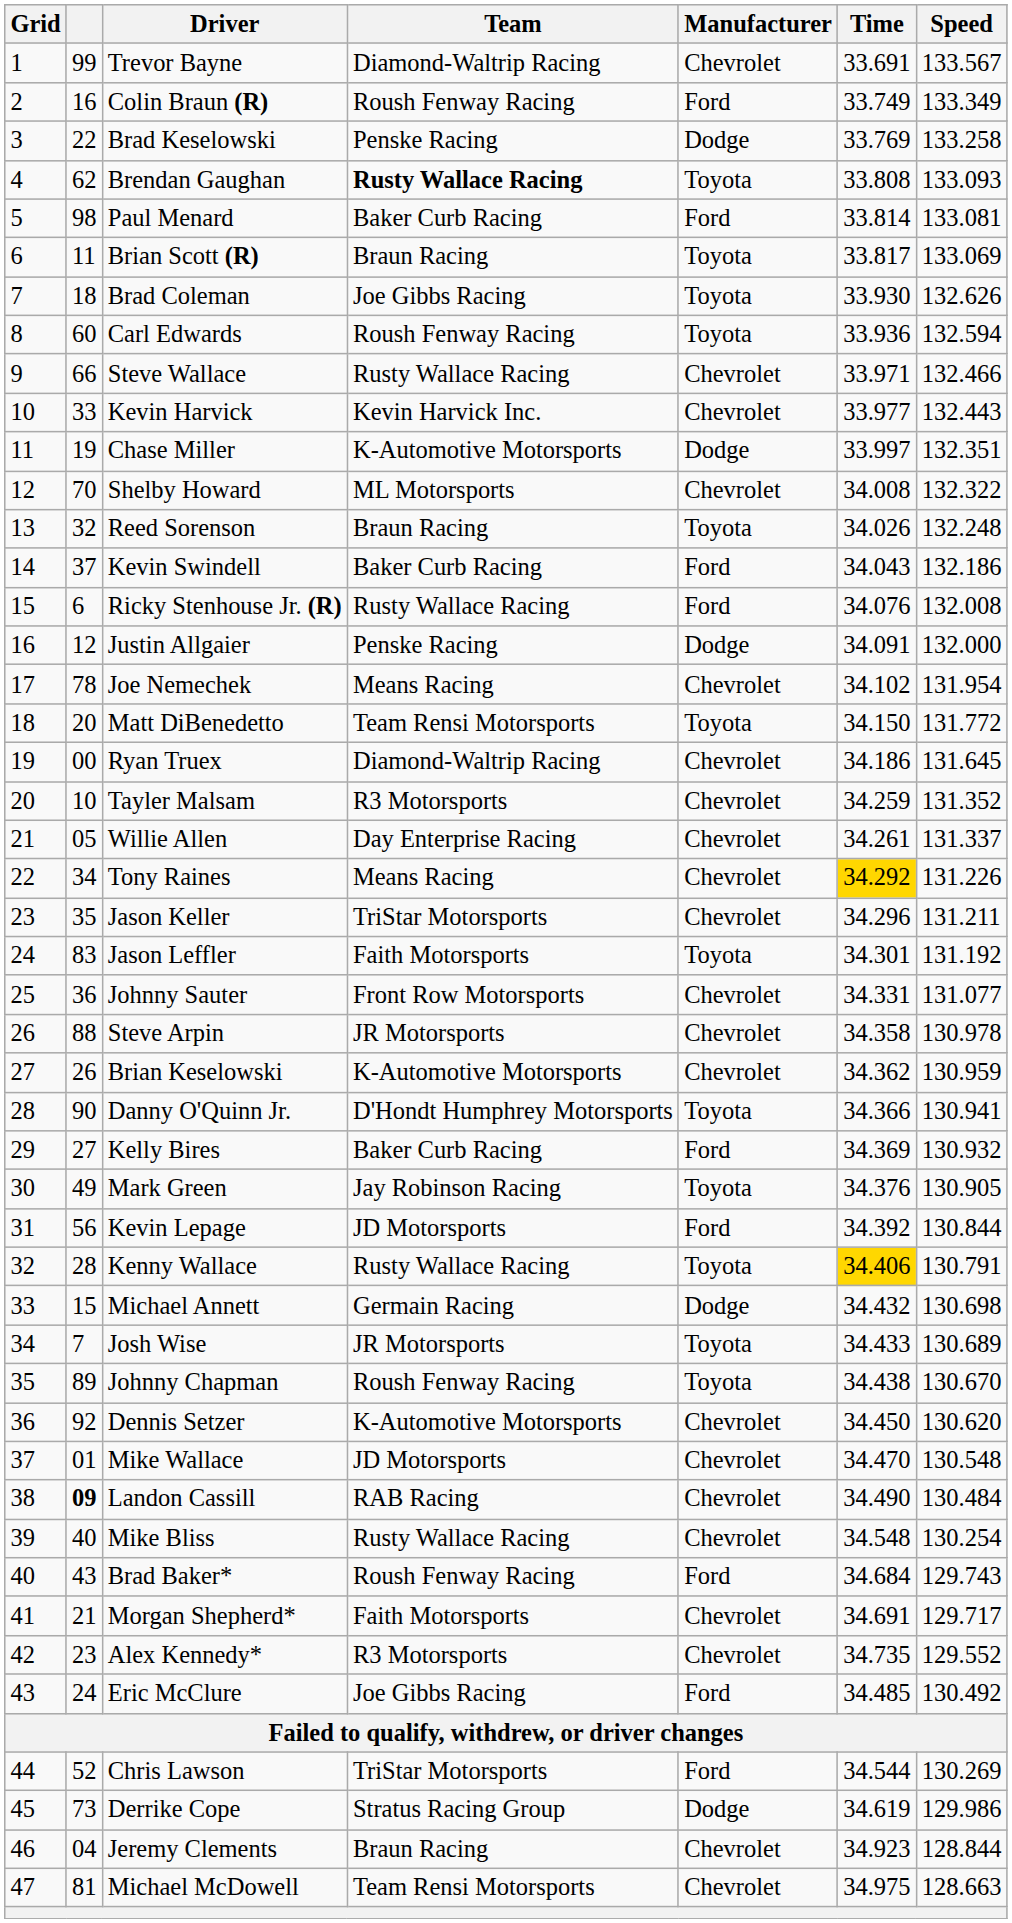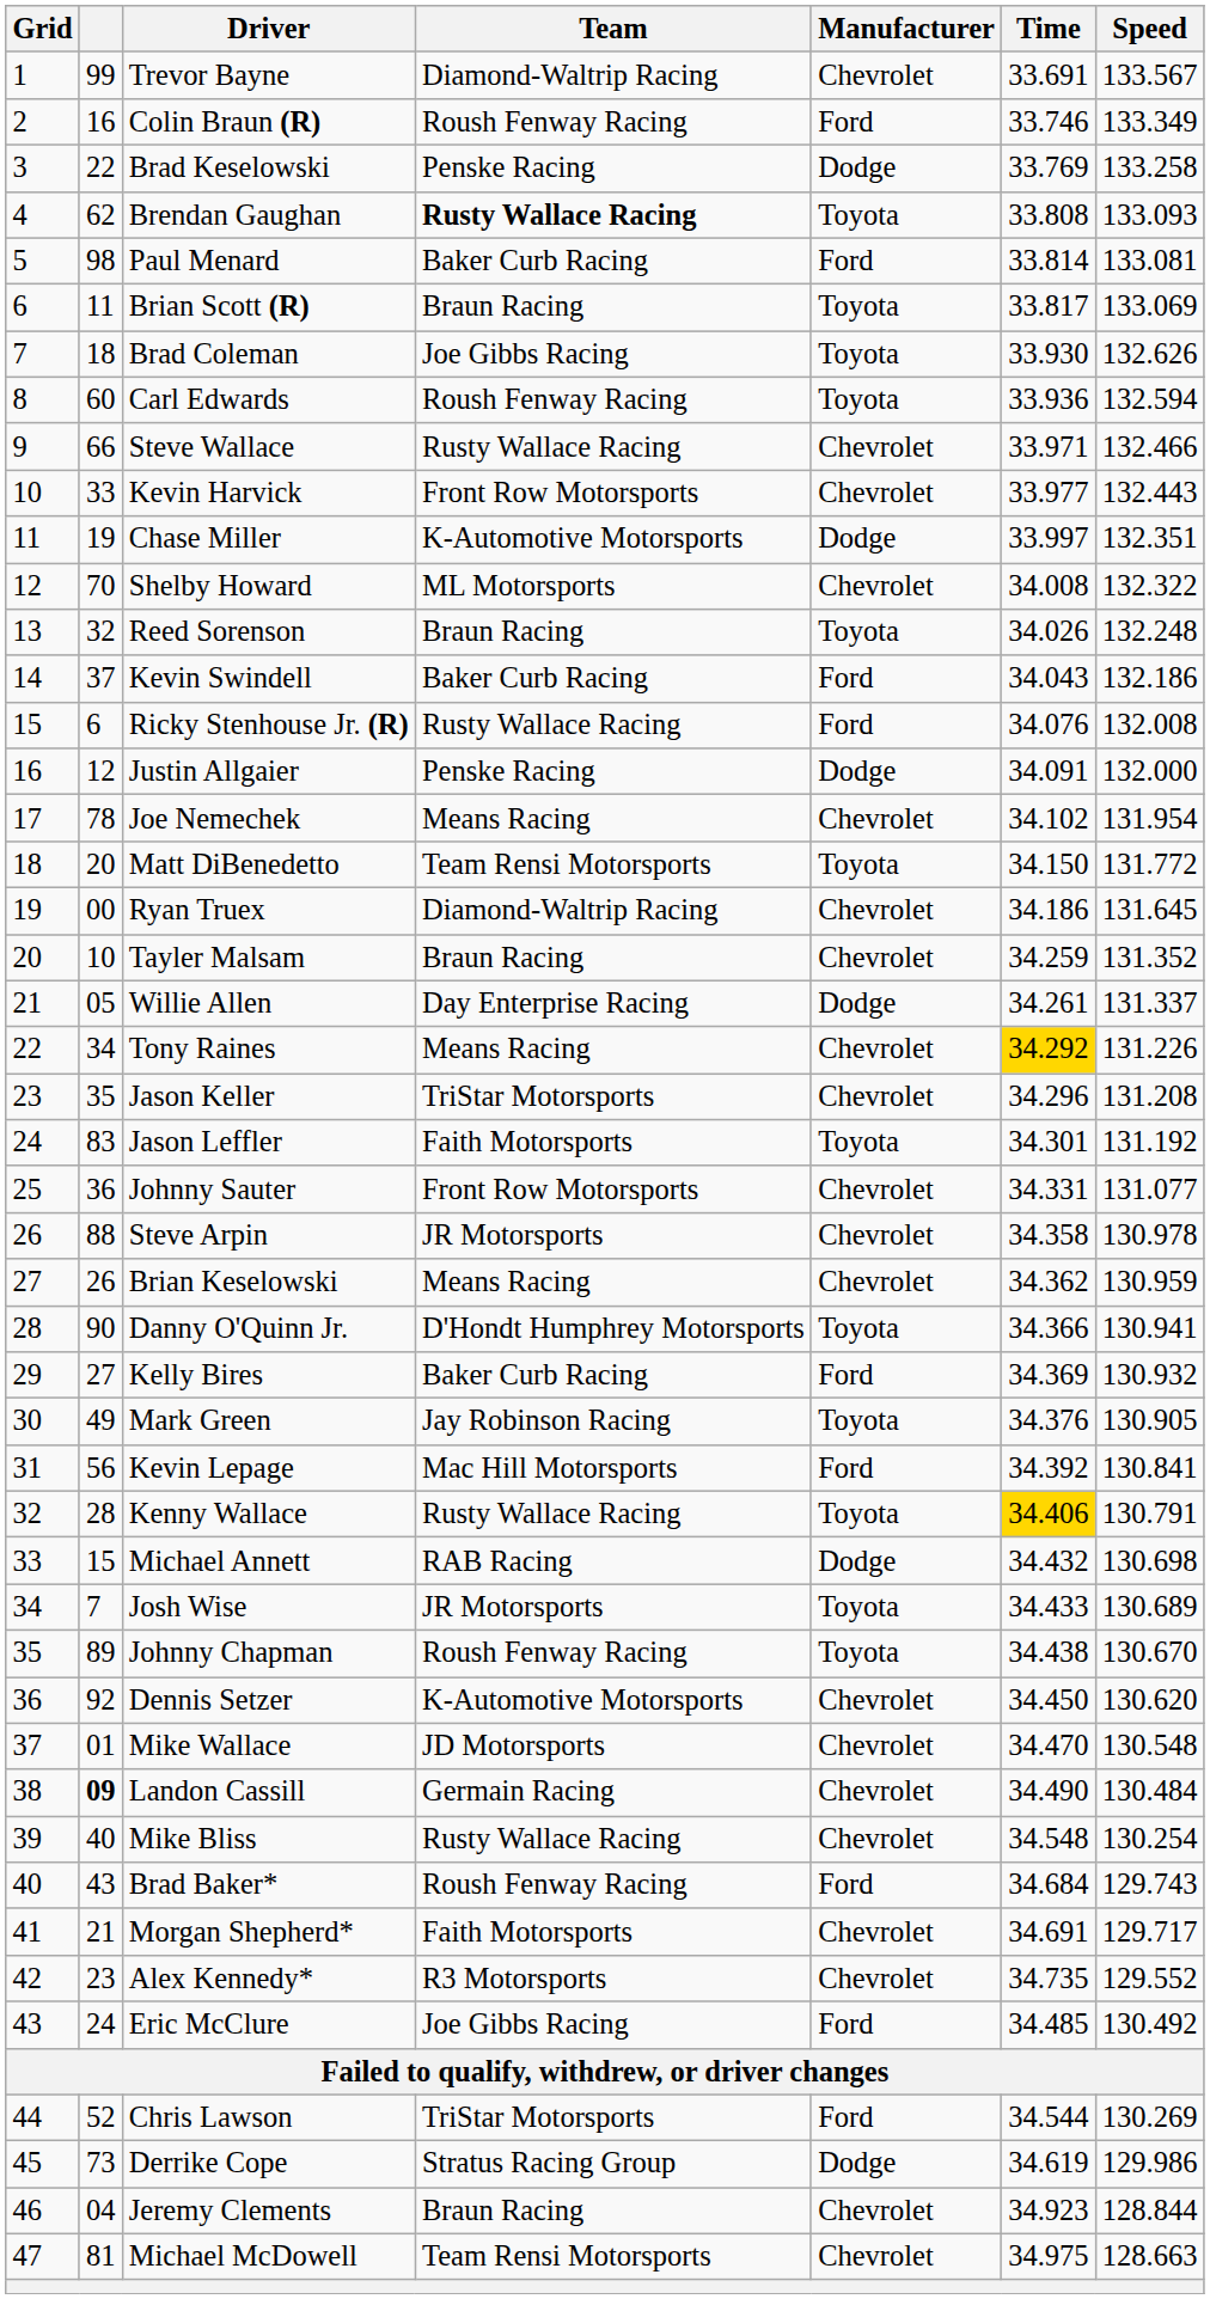Colin Braun (R) | Time: 33.749 -> 33.746
Kevin Harvick | Team: Kevin Harvick Inc. -> Front Row Motorsports
Tayler Malsam | Team: R3 Motorsports -> Braun Racing
Willie Allen | Manufacturer: Chevrolet -> Dodge
Jason Keller | Speed: 131.211 -> 131.208
Brian Keselowski | Team: K-Automotive Motorsports -> Means Racing
Kevin Lepage | Team: JD Motorsports -> Mac Hill Motorsports
Kevin Lepage | Speed: 130.844 -> 130.841
Michael Annett | Team: Germain Racing -> RAB Racing
Landon Cassill | Team: RAB Racing -> Germain Racing
